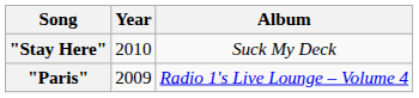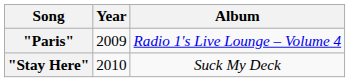rows swapped: "Paris" <-> "Stay Here"
